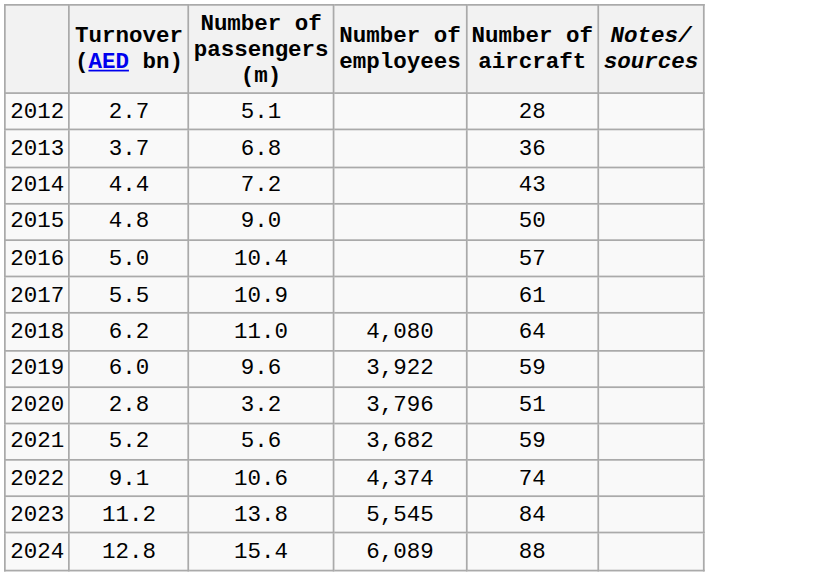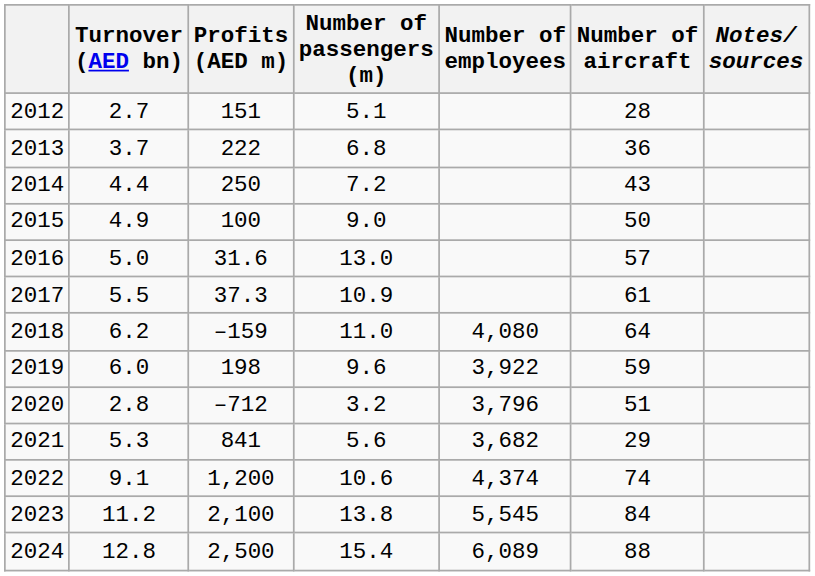+ column: Profits (AED m) | 151 | 222 | 250 | 100 | 31.6 | 37.3 | –159 | 198 | –712 | 841 | 1,200 | 2,100 | 2,500
2015 | Turnover (AED bn): 4.8 -> 4.9
2016 | Number of passengers (m): 10.4 -> 13.0
2021 | Turnover (AED bn): 5.2 -> 5.3
2021 | Number of aircraft: 59 -> 29
